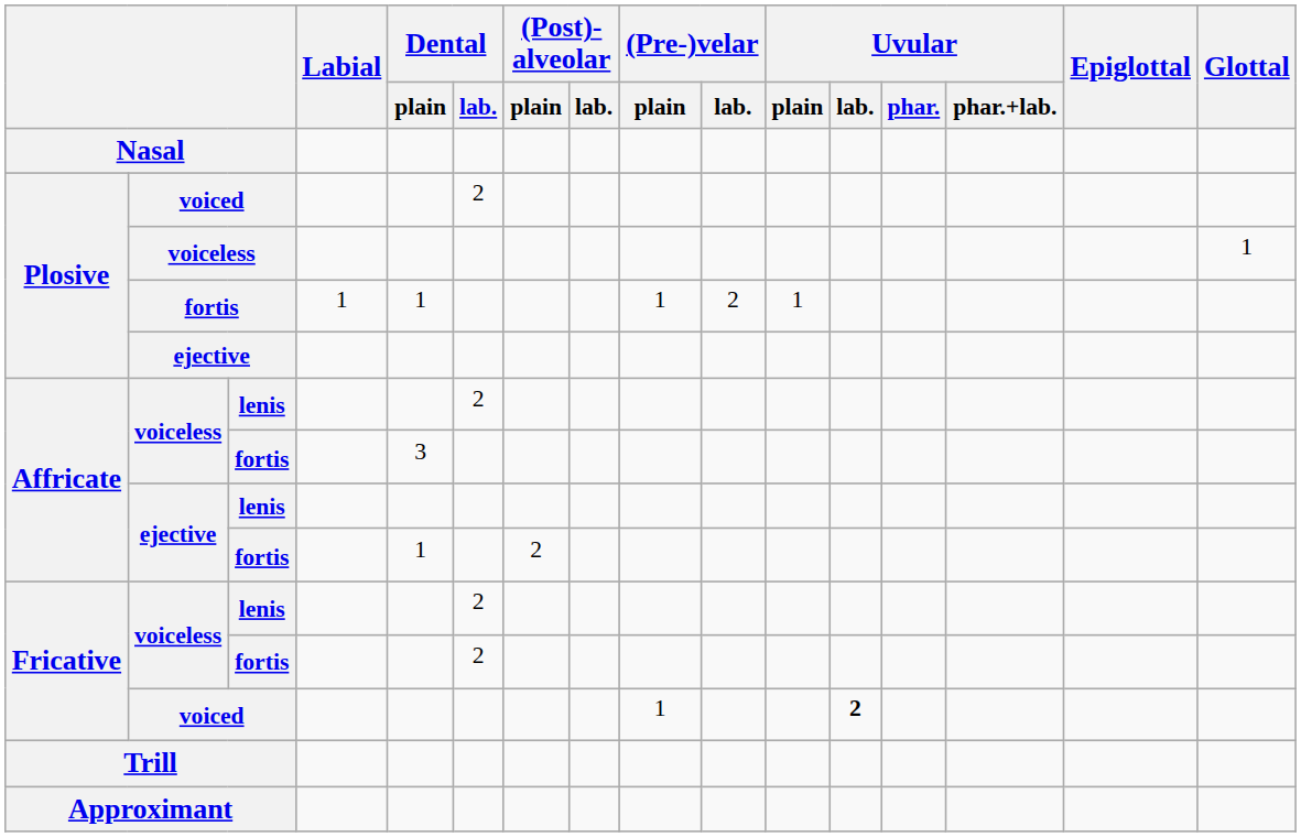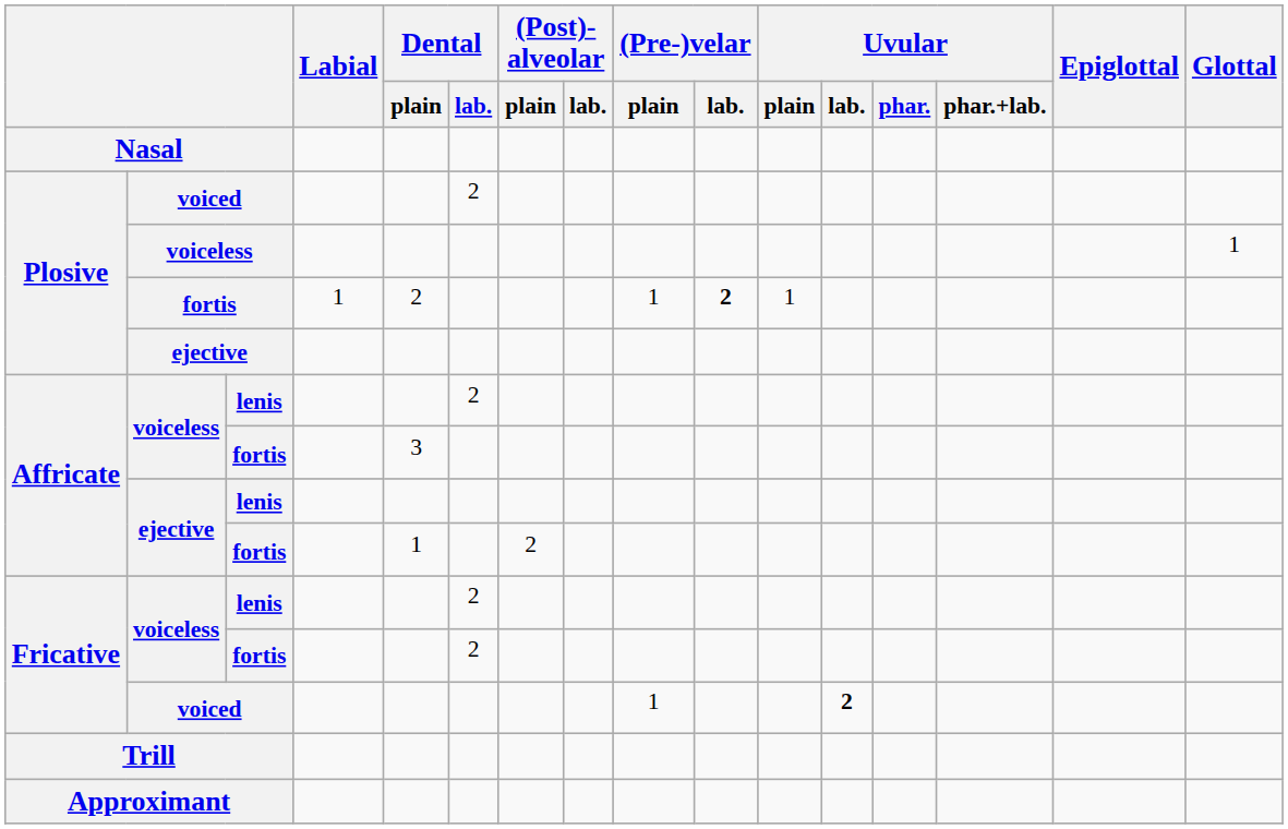Plosive / fortis | Dental / plain: 1 -> 2
Plosive / fortis | (Pre-)velar / lab.: normal -> bold
